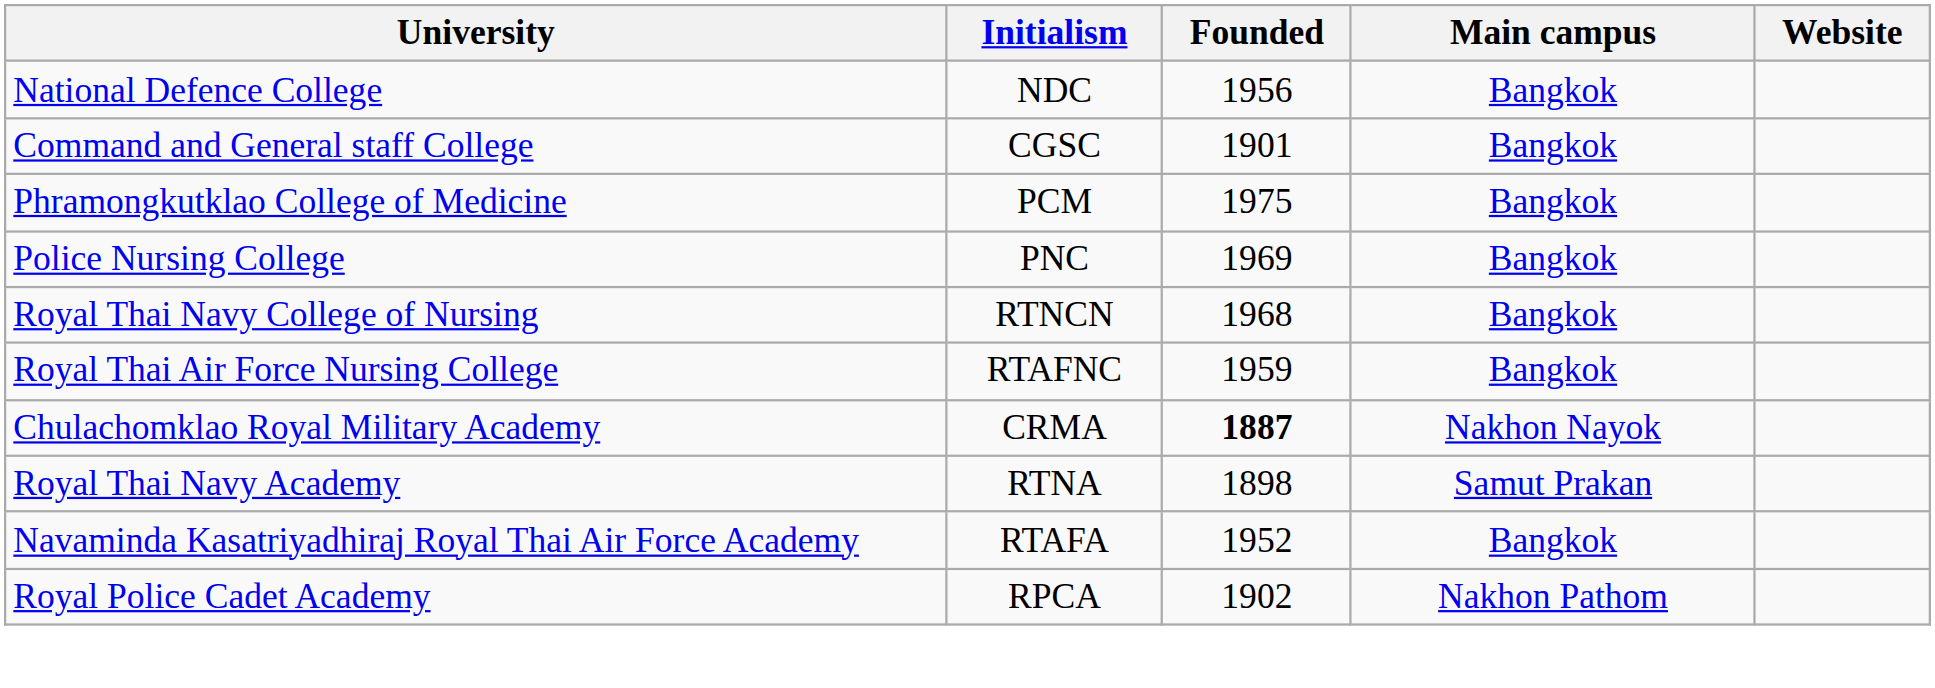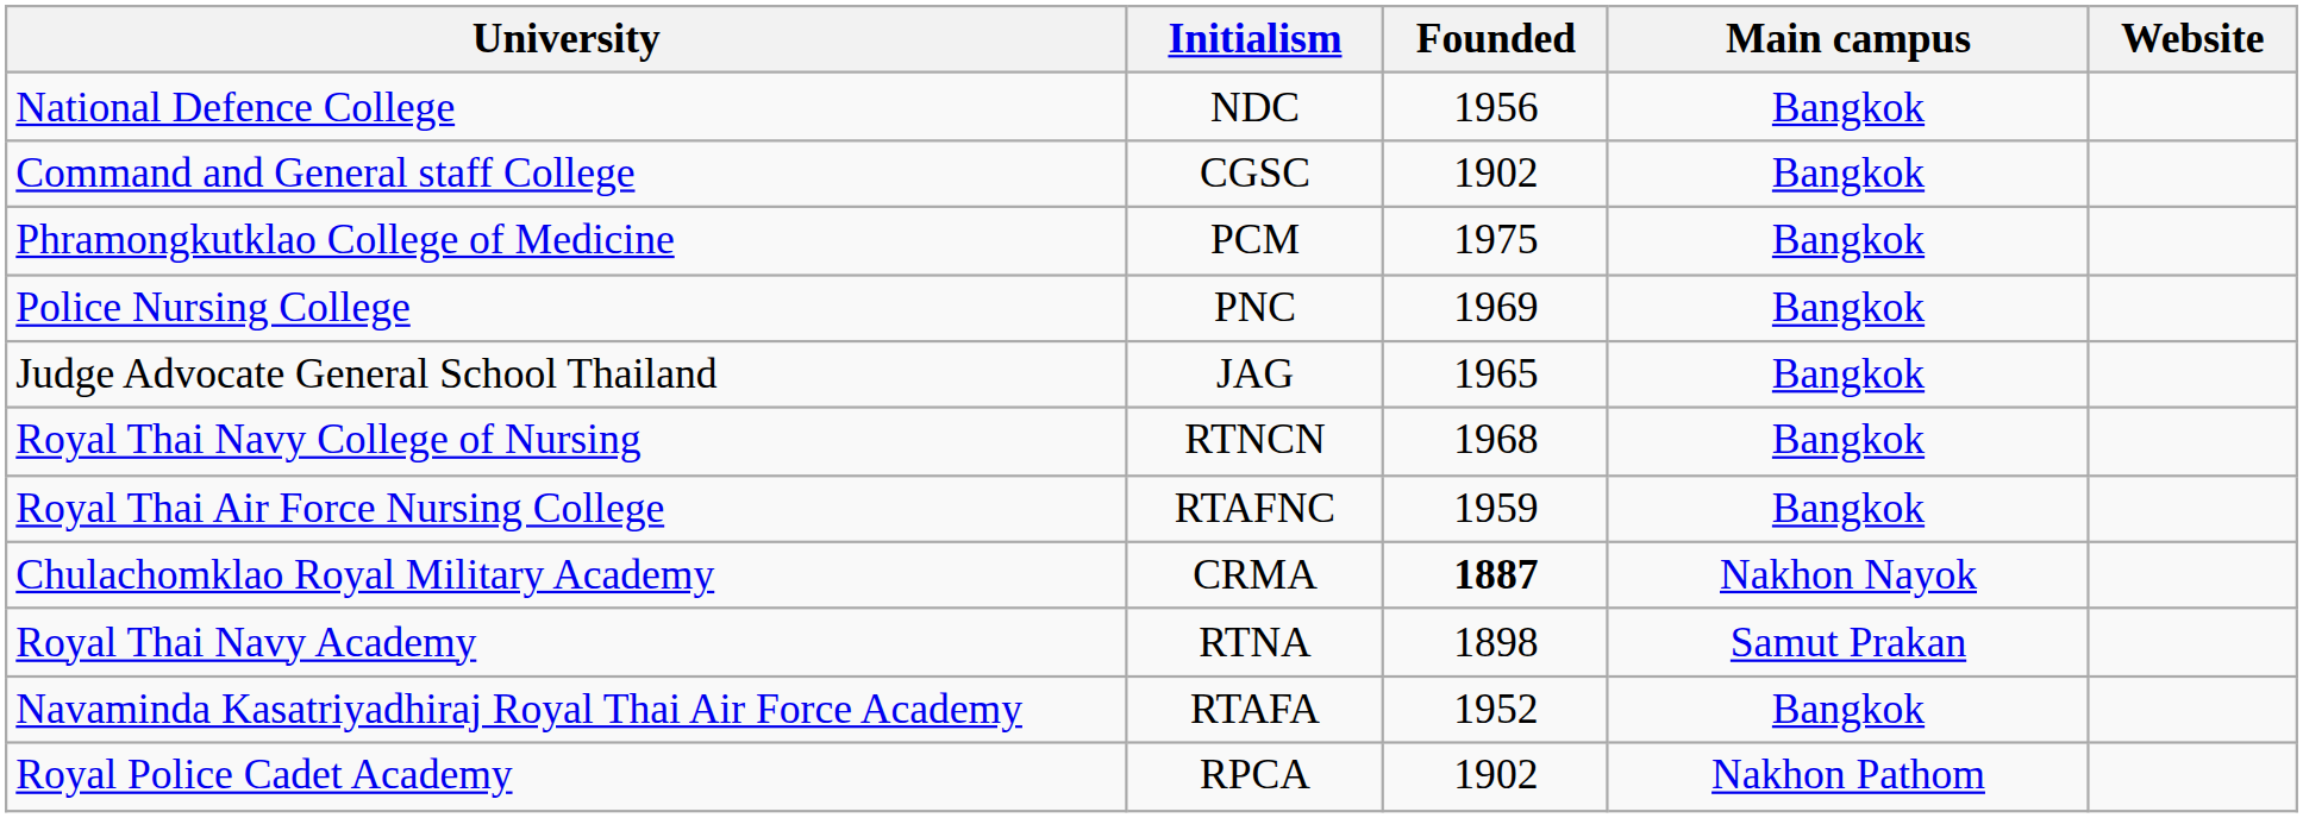Command and General staff College | Founded: 1901 -> 1902
+ row: Judge Advocate General School Thailand | JAG | 1965 | Bangkok
